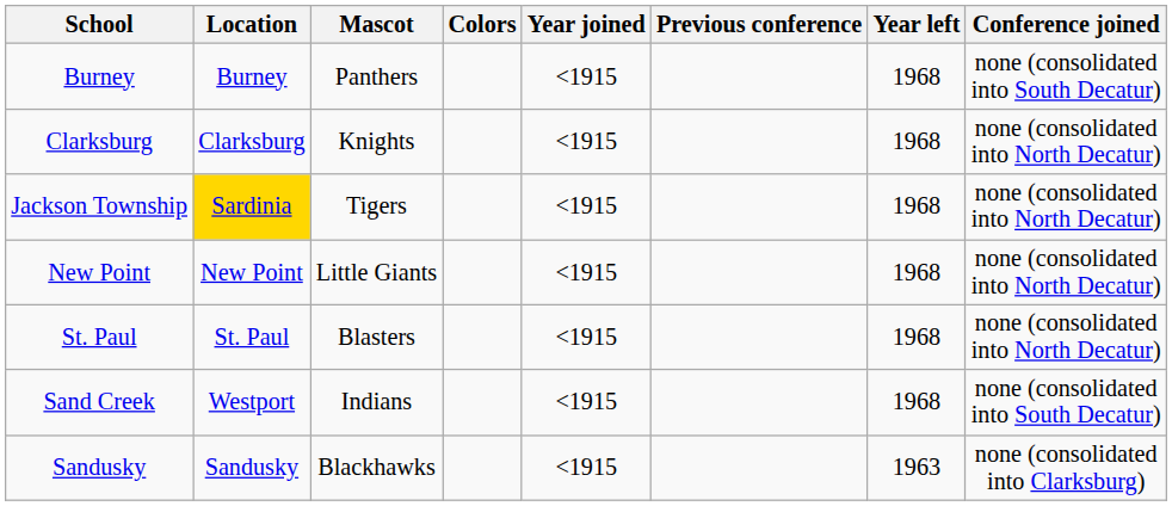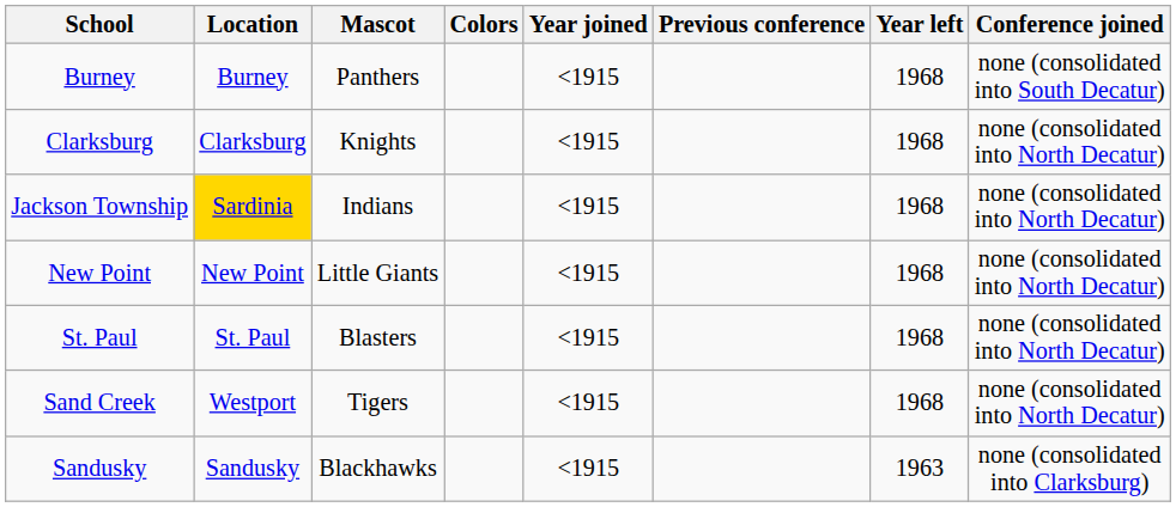Jackson Township | Mascot: Tigers -> Indians
Sand Creek | Mascot: Indians -> Tigers
Sand Creek | Conference joined: none (consolidated into South Decatur) -> none (consolidated into North Decatur)
